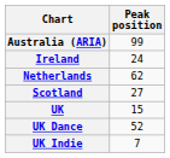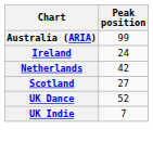Netherlands | Peak position: 62 -> 42
- row: UK | 15
